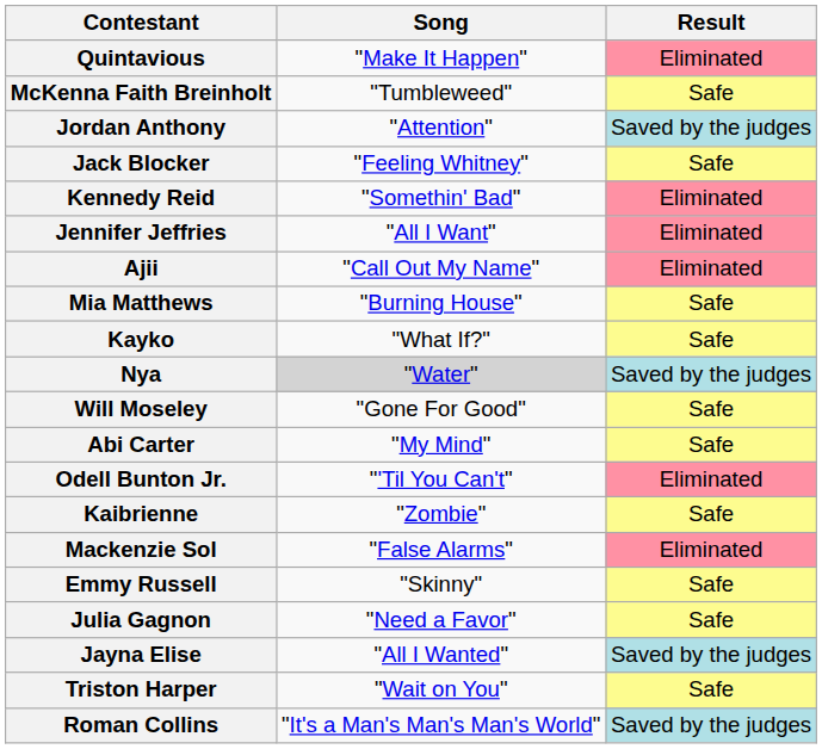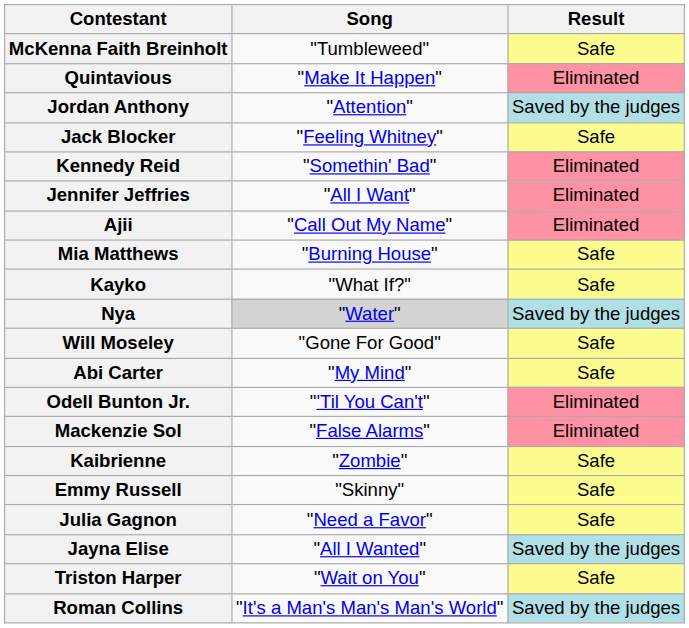rows swapped: Quintavious <-> McKenna Faith Breinholt
rows swapped: Kaibrienne <-> Mackenzie Sol
